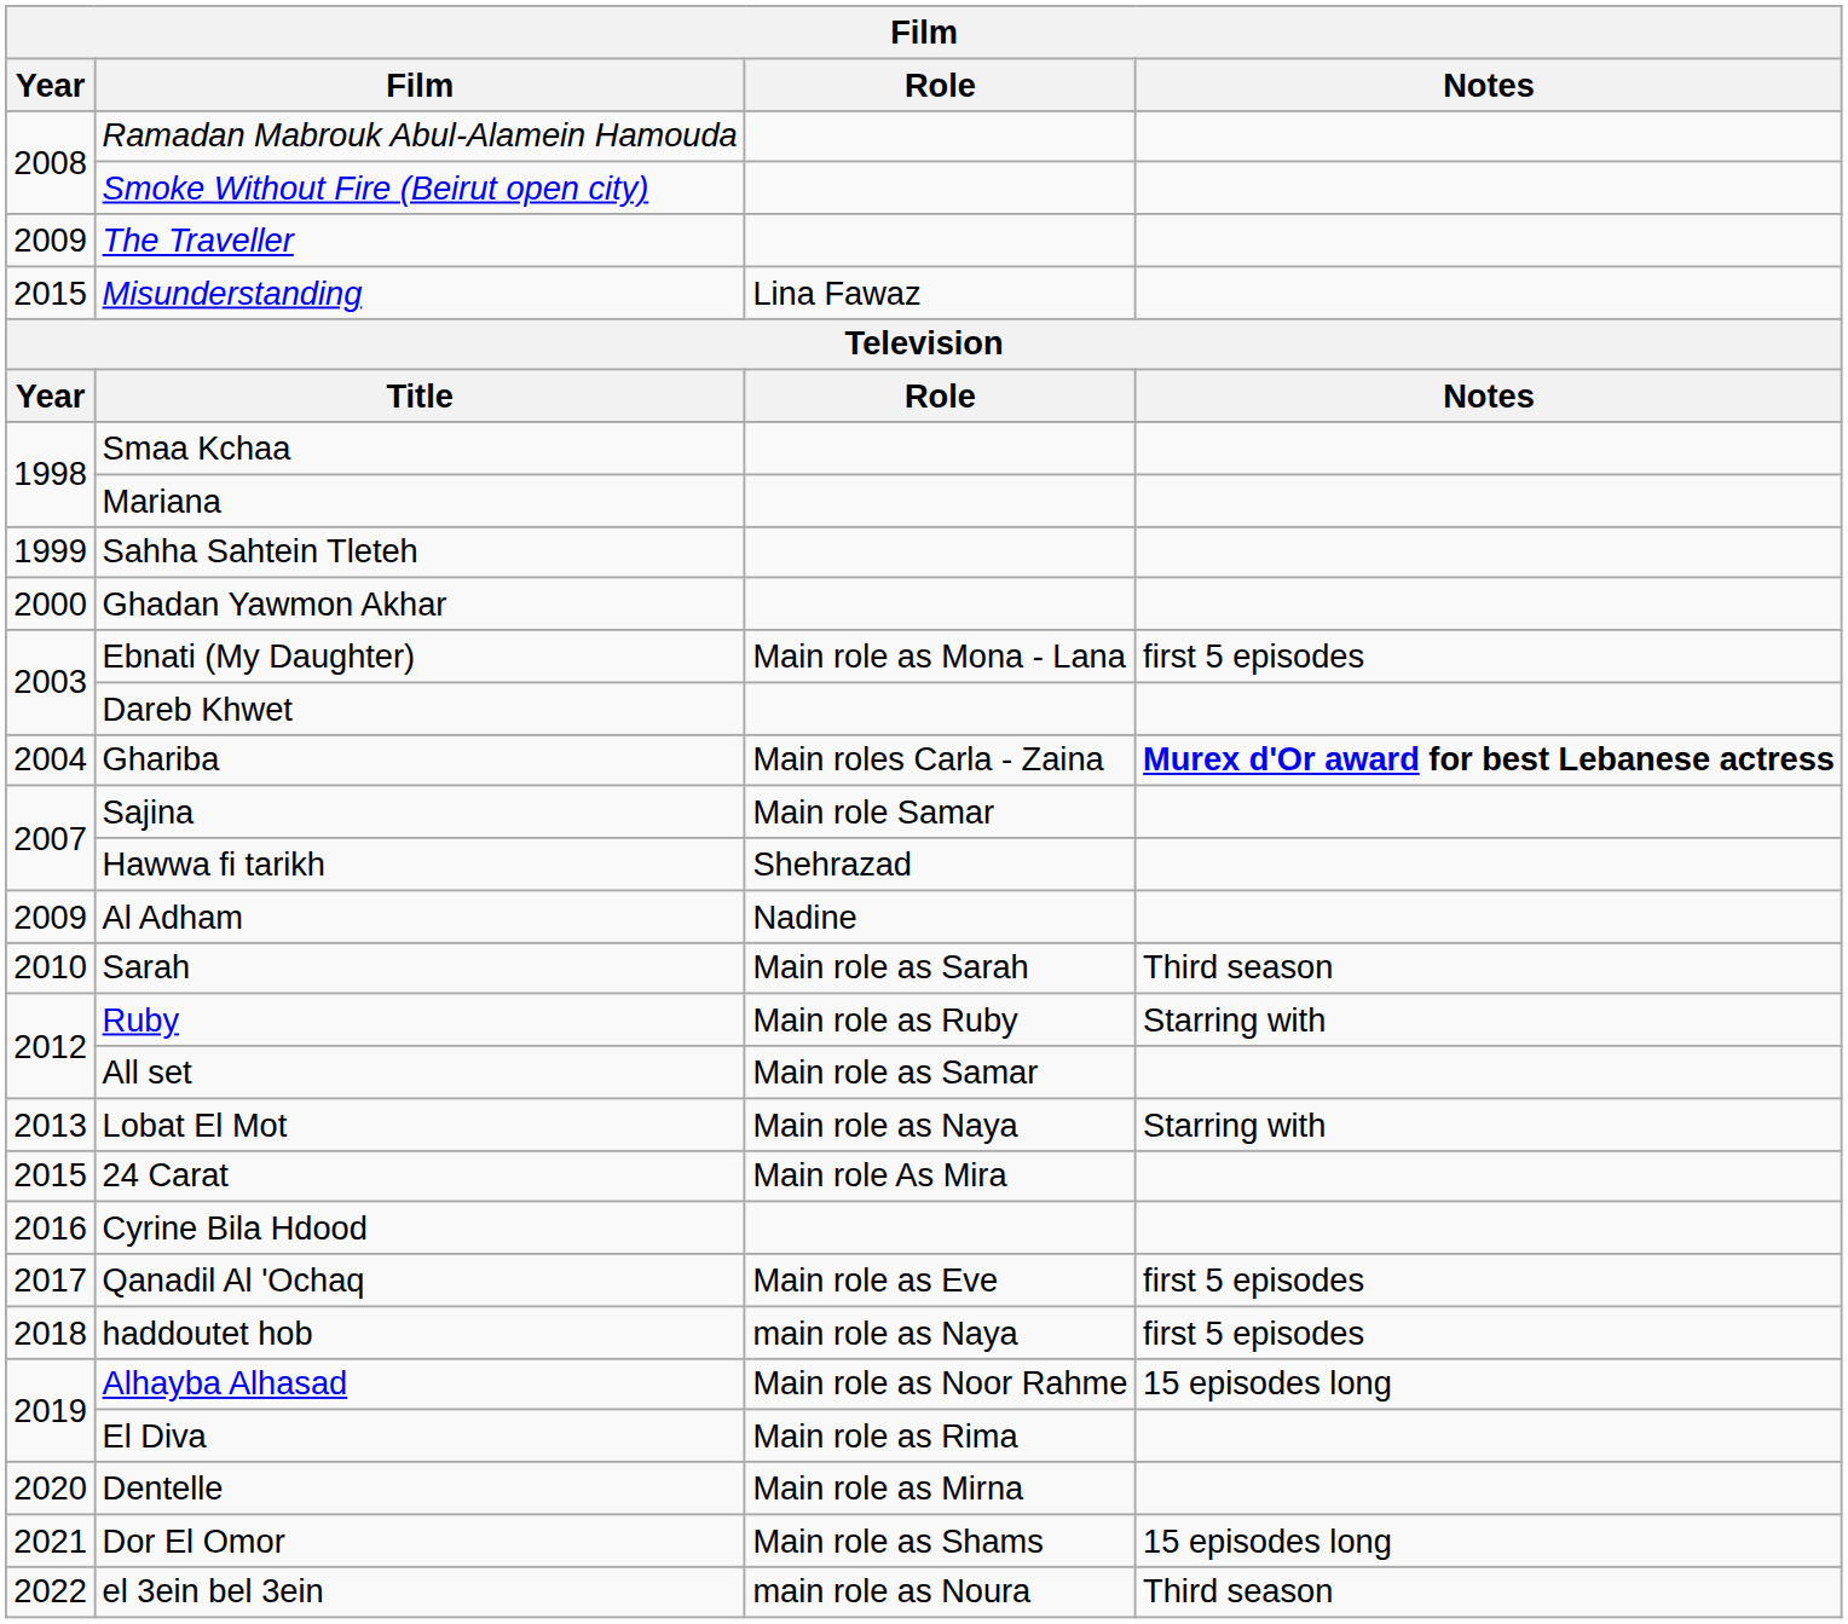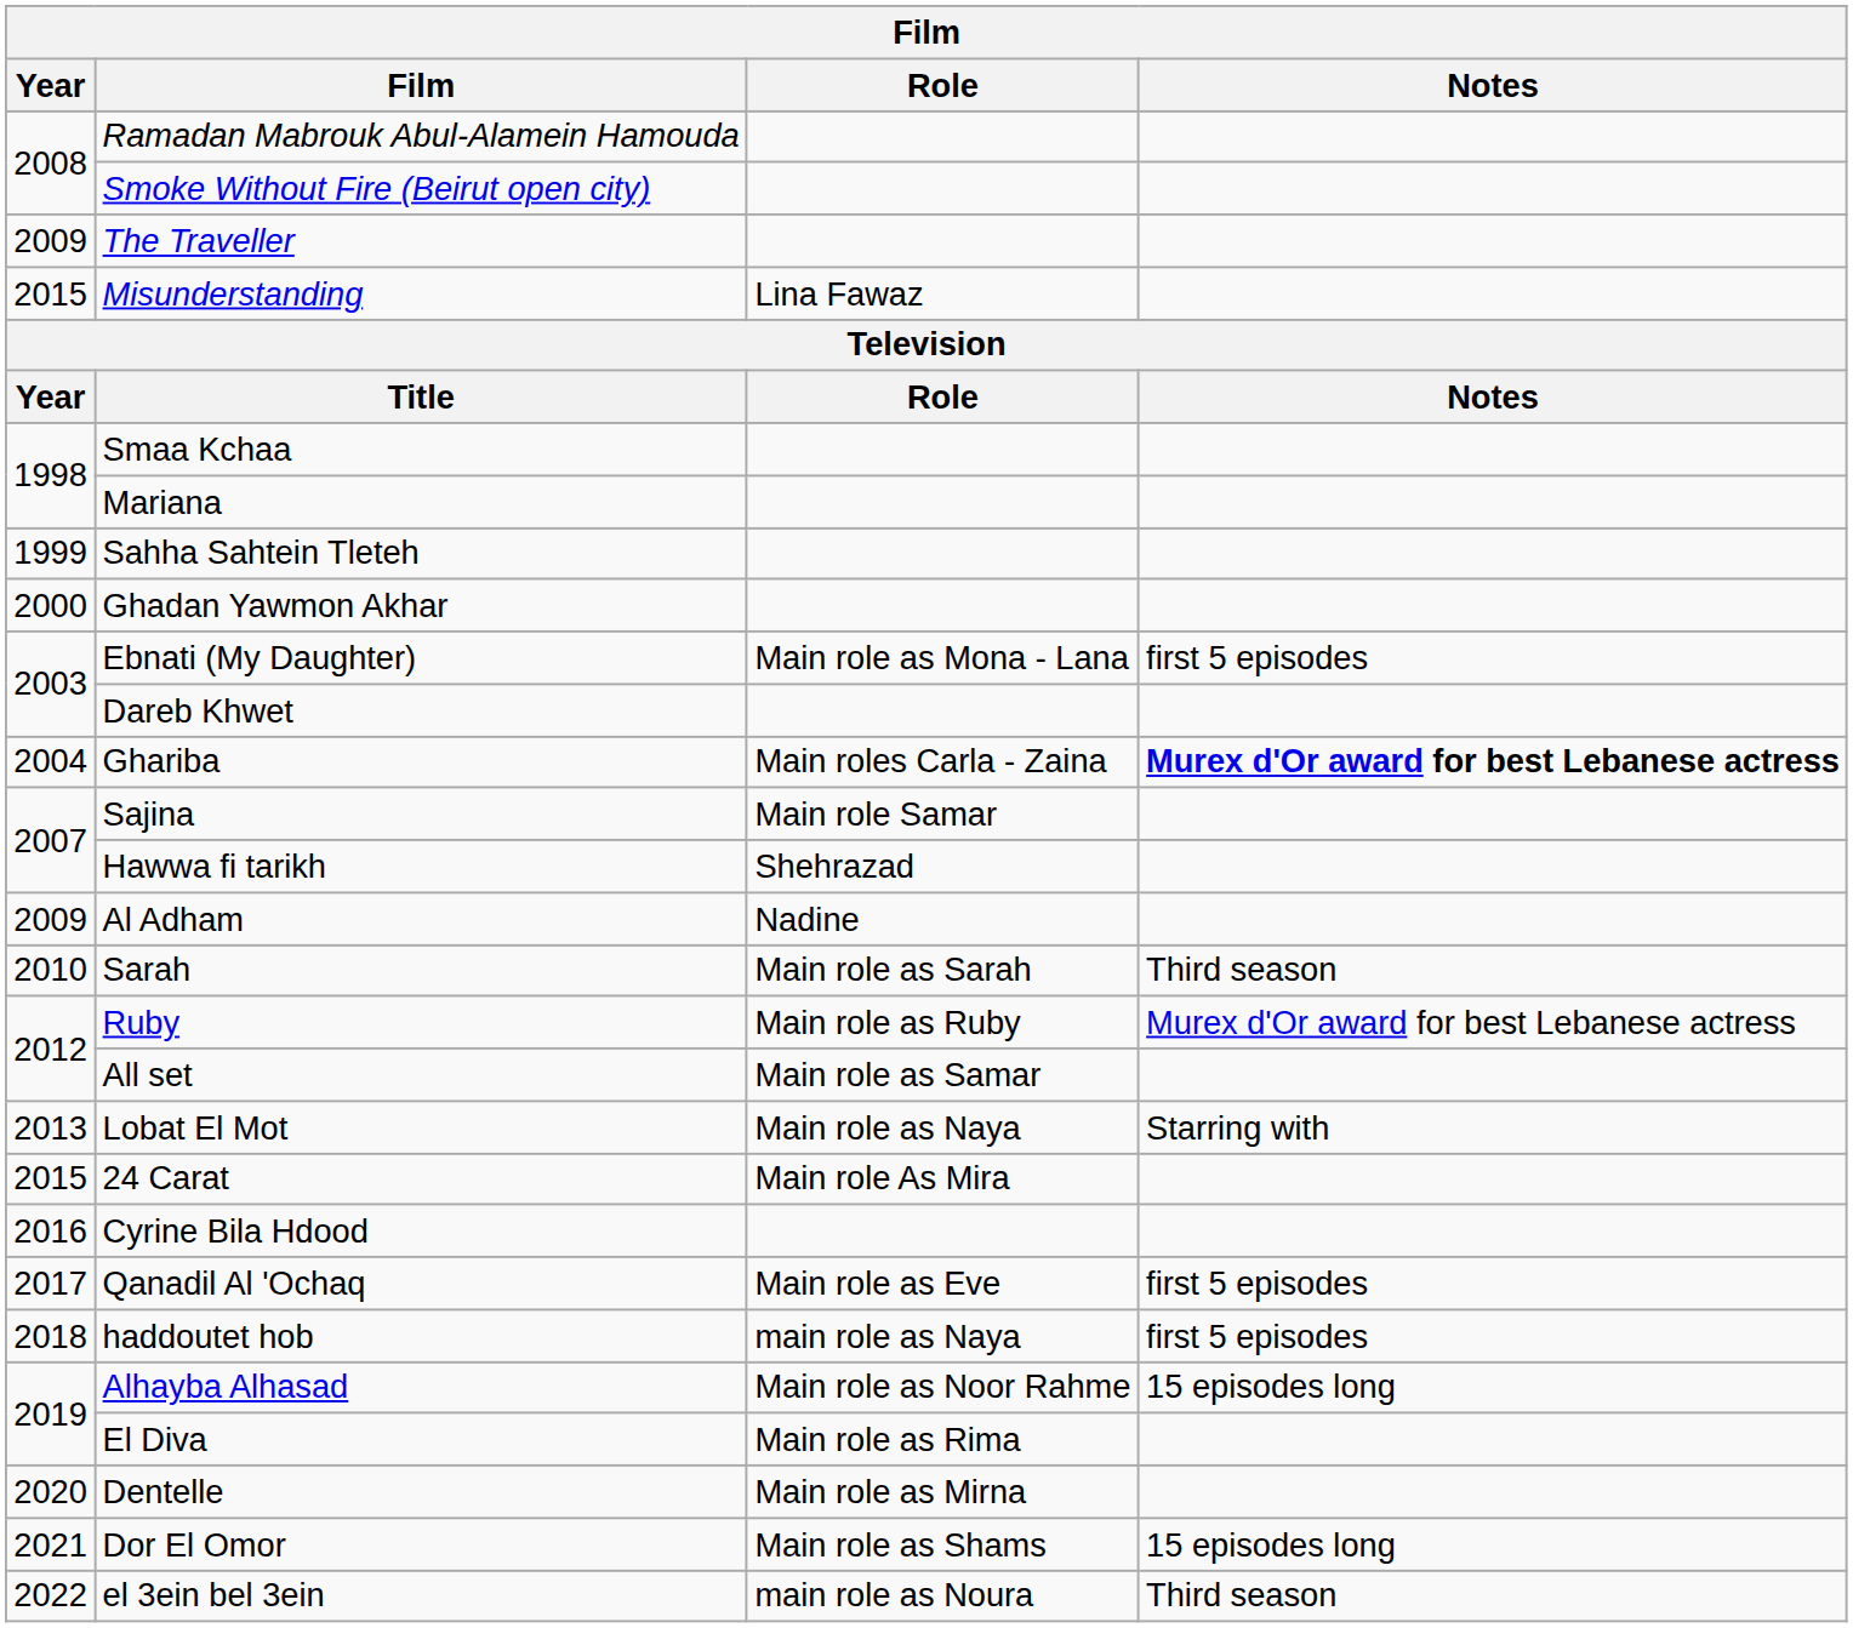Ruby | Notes: Starring with -> Murex d'Or award for best Lebanese actress
